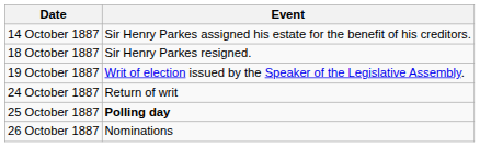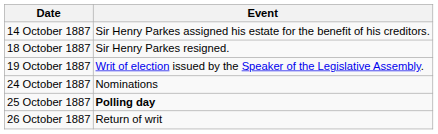24 October 1887 | Event: Return of writ -> Nominations
26 October 1887 | Event: Nominations -> Return of writ
